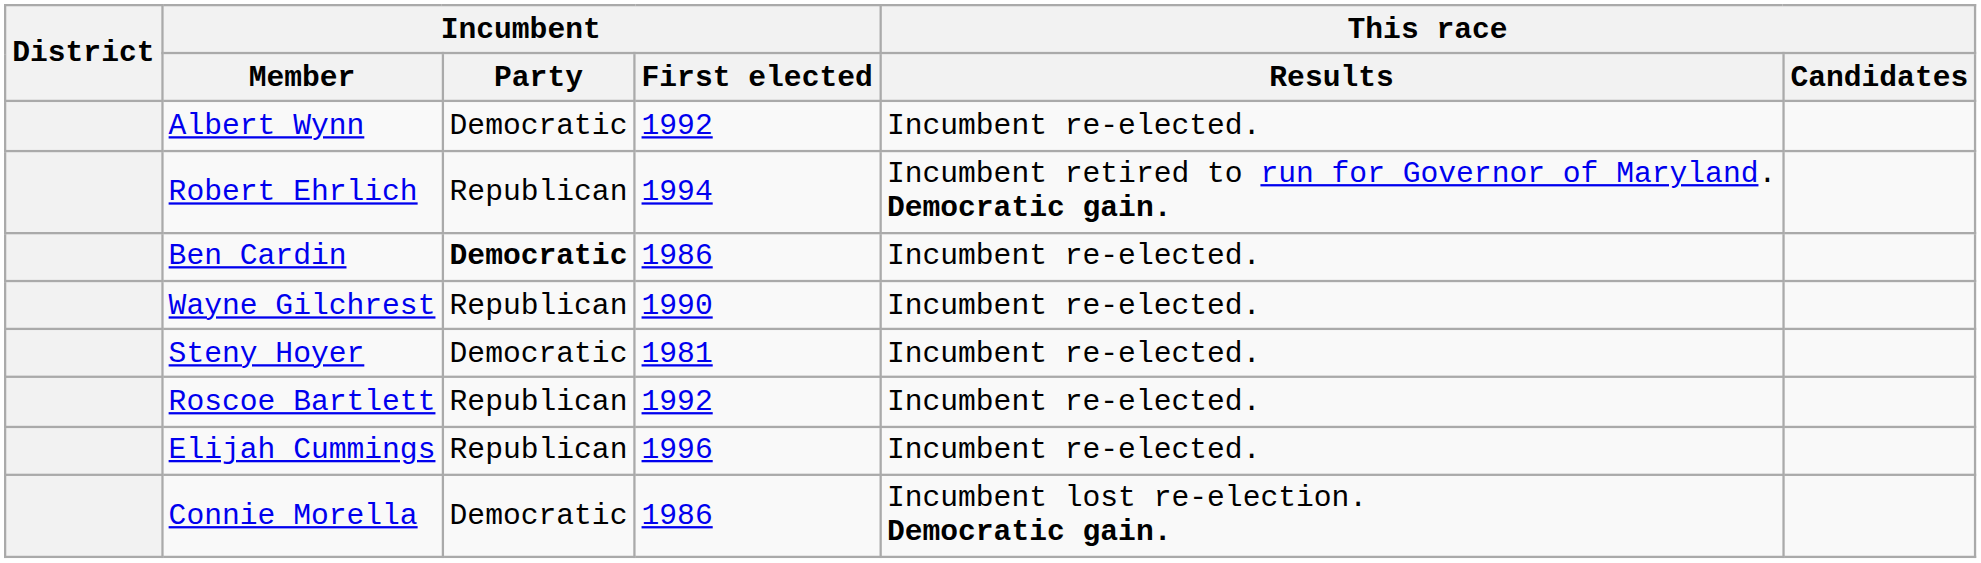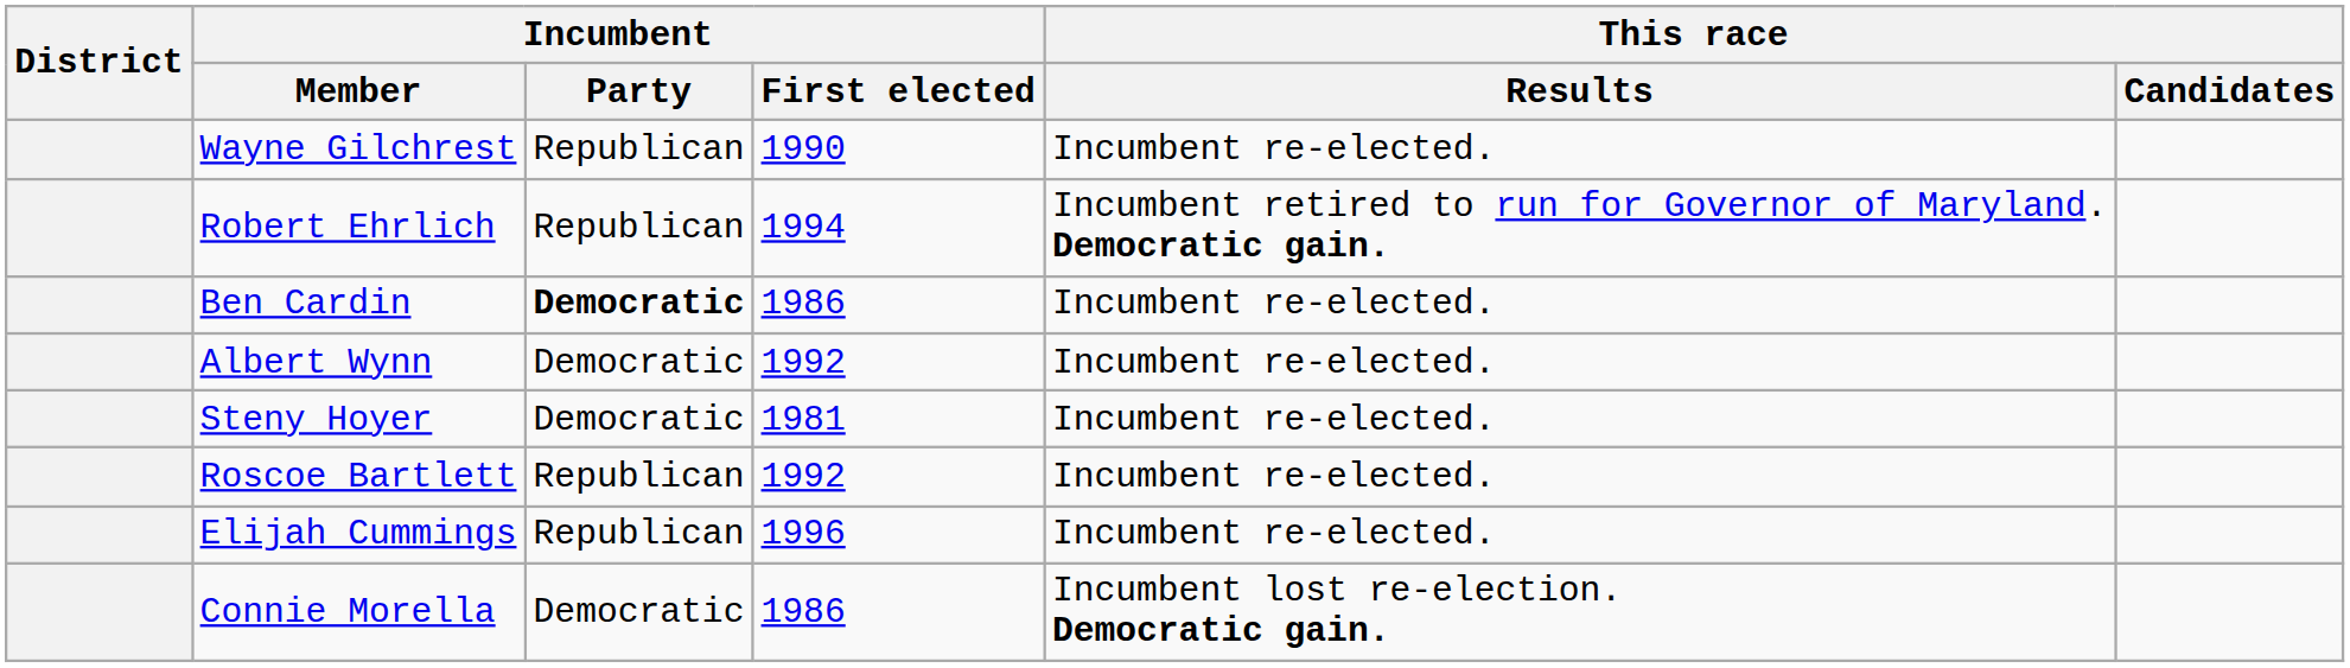rows swapped: Wayne Gilchrest <-> Albert Wynn
